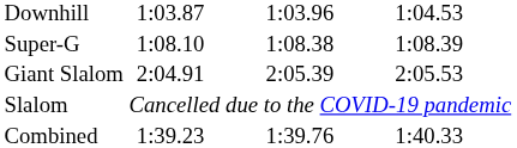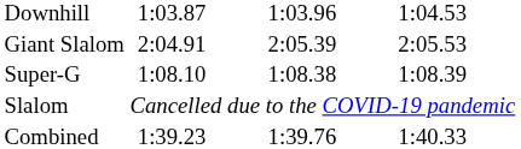rows swapped: Super-G <-> Giant Slalom
